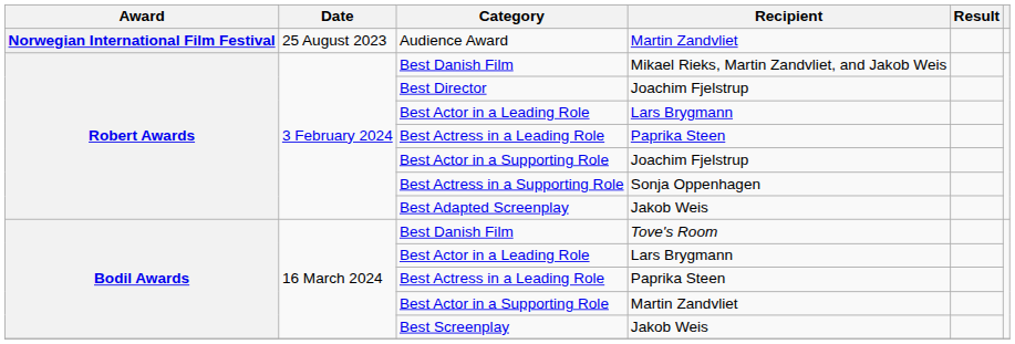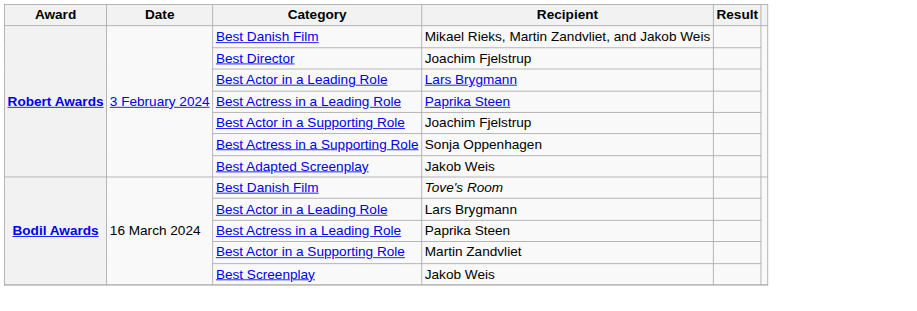- row: Norwegian International Film Festival | 25 August 2023 | Audience Award | Martin Zandvliet
